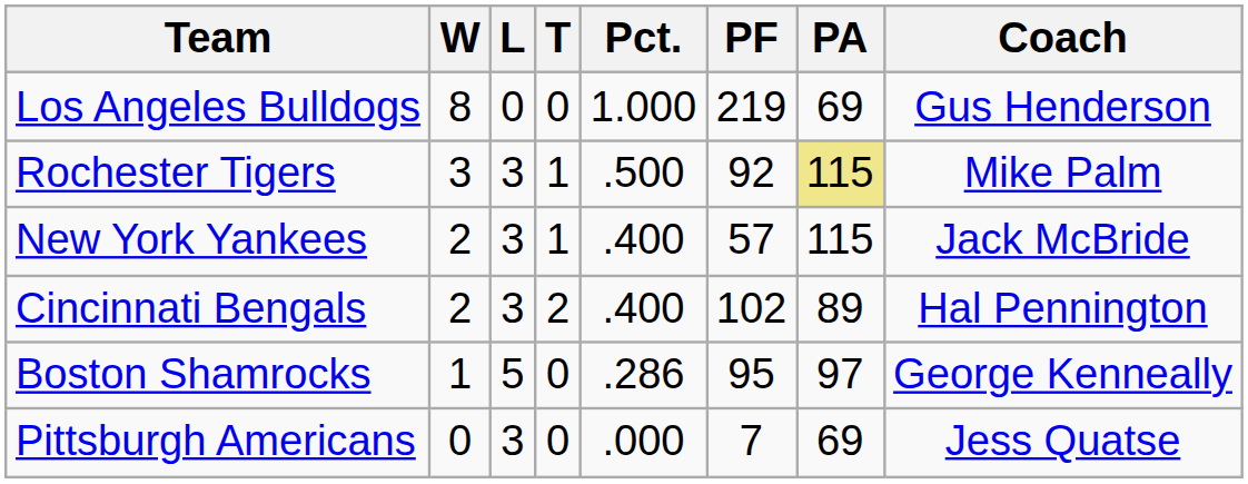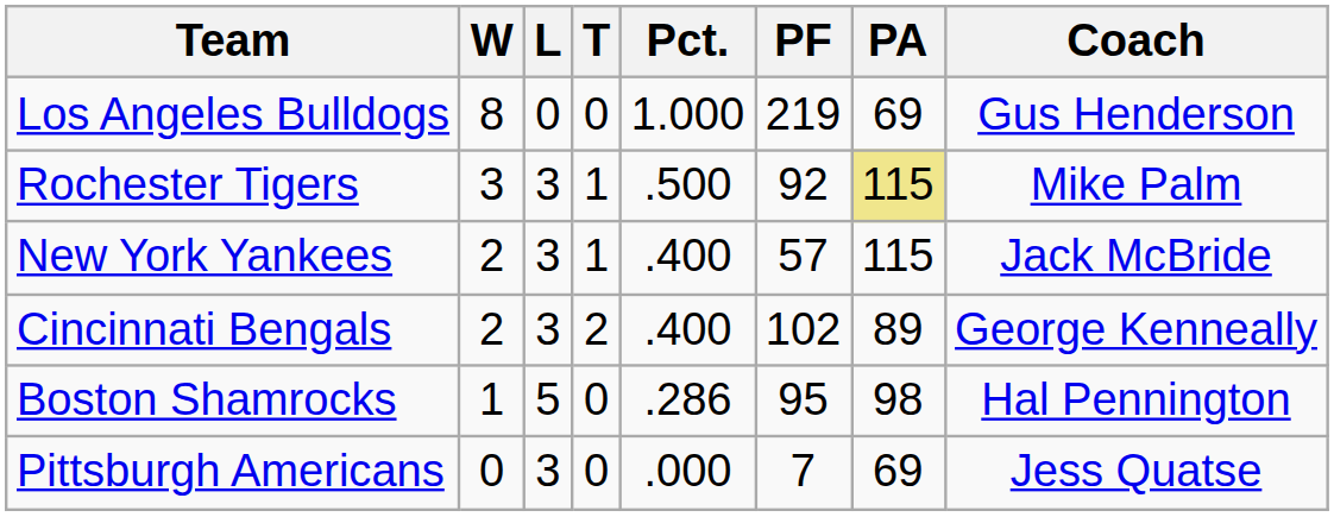Cincinnati Bengals | Coach: Hal Pennington -> George Kenneally
Boston Shamrocks | PA: 97 -> 98
Boston Shamrocks | Coach: George Kenneally -> Hal Pennington
